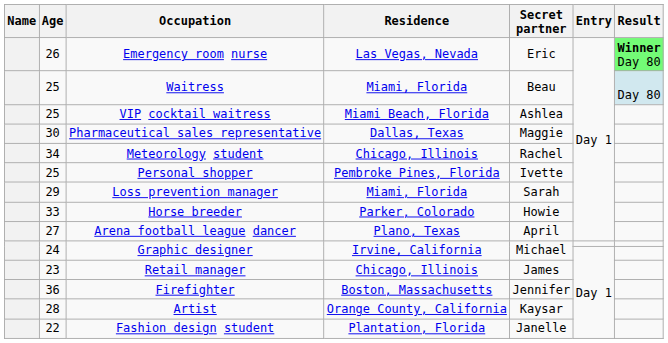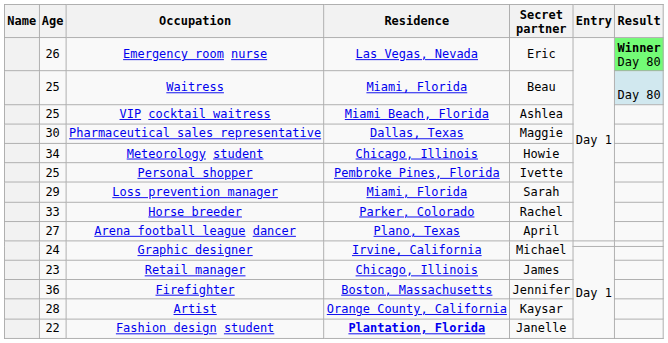Meteorology student | Secret partner: Rachel -> Howie
Horse breeder | Secret partner: Howie -> Rachel
Fashion design student | Residence: normal -> bold
